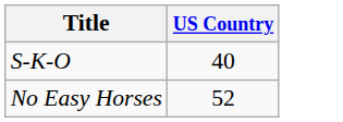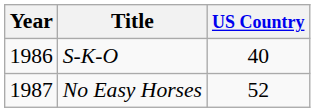+ column: Year | 1986 | 1987
